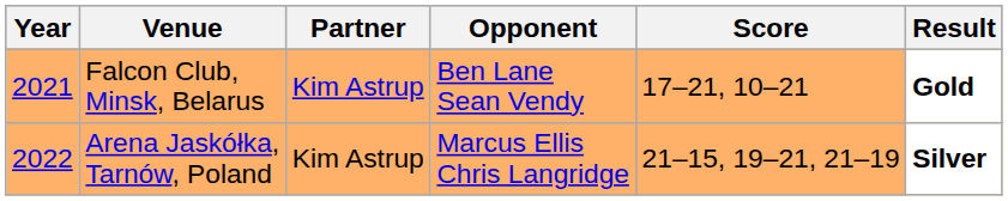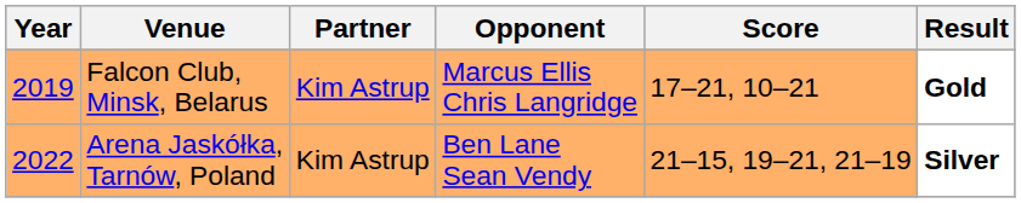Falcon Club, Minsk, Belarus | Year: 2021 -> 2019
Falcon Club, Minsk, Belarus | Opponent: Ben Lane Sean Vendy -> Marcus Ellis Chris Langridge
Arena Jaskółka, Tarnów, Poland | Opponent: Marcus Ellis Chris Langridge -> Ben Lane Sean Vendy
